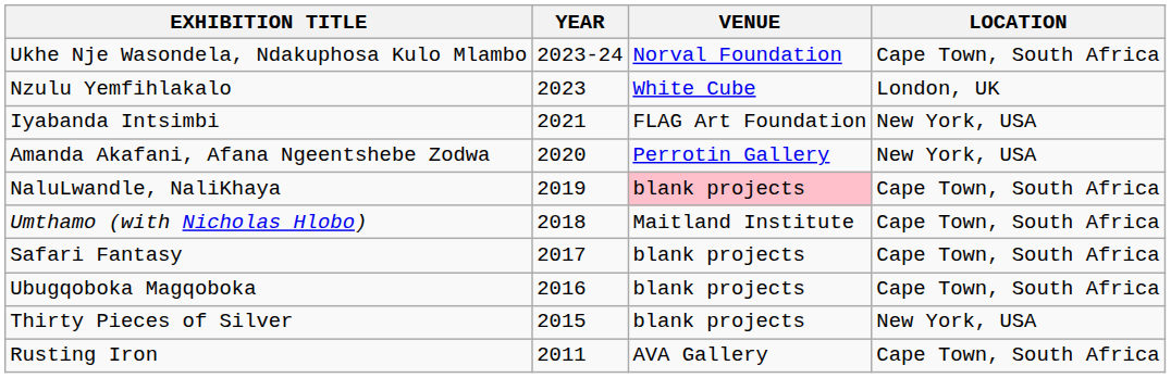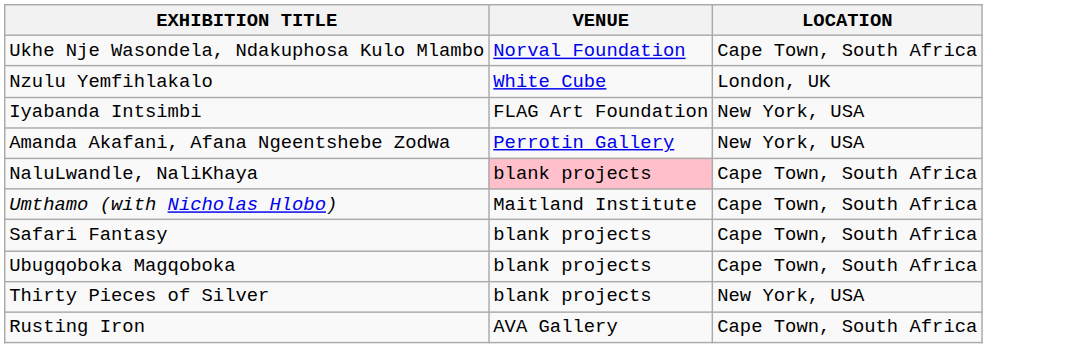- column: YEAR | 2023-24 | 2023 | 2021 | 2020 | 2019 | 2018 | 2017 | 2016 | 2015 | 2011
